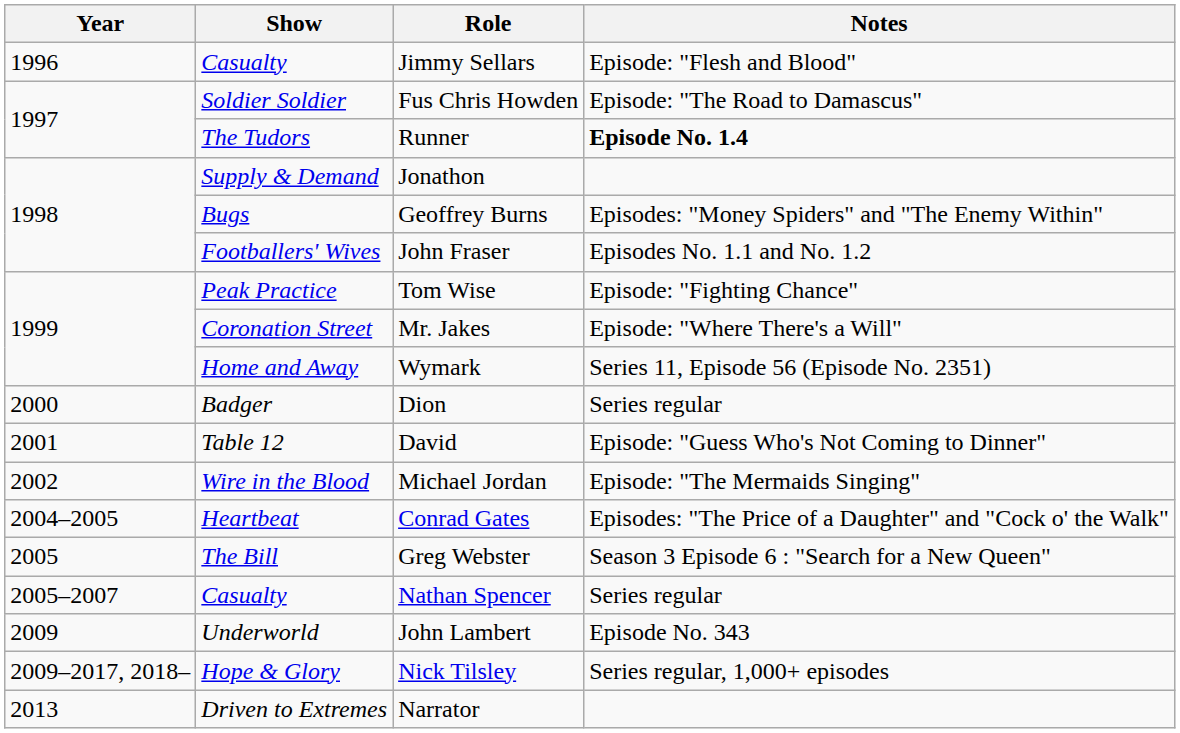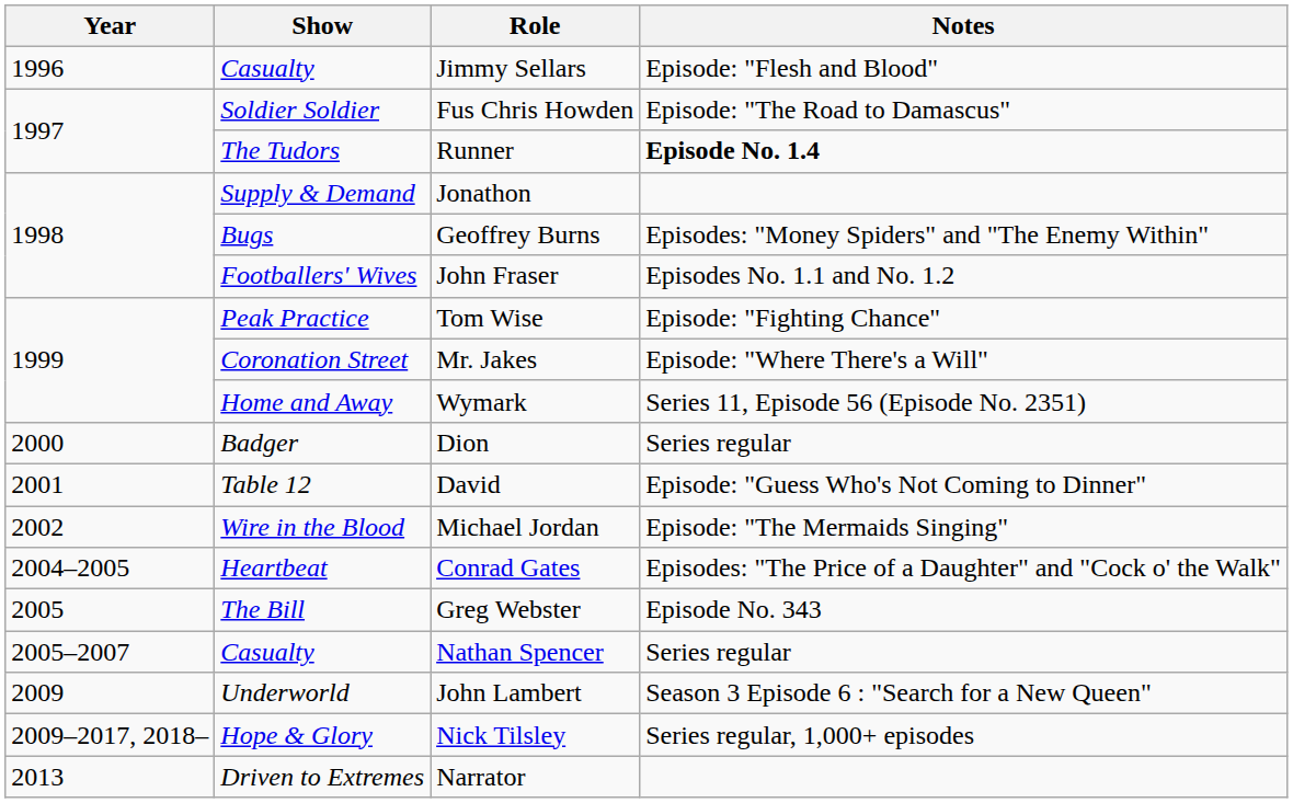Greg Webster | Notes: Season 3 Episode 6 : "Search for a New Queen" -> Episode No. 343
John Lambert | Notes: Episode No. 343 -> Season 3 Episode 6 : "Search for a New Queen"
